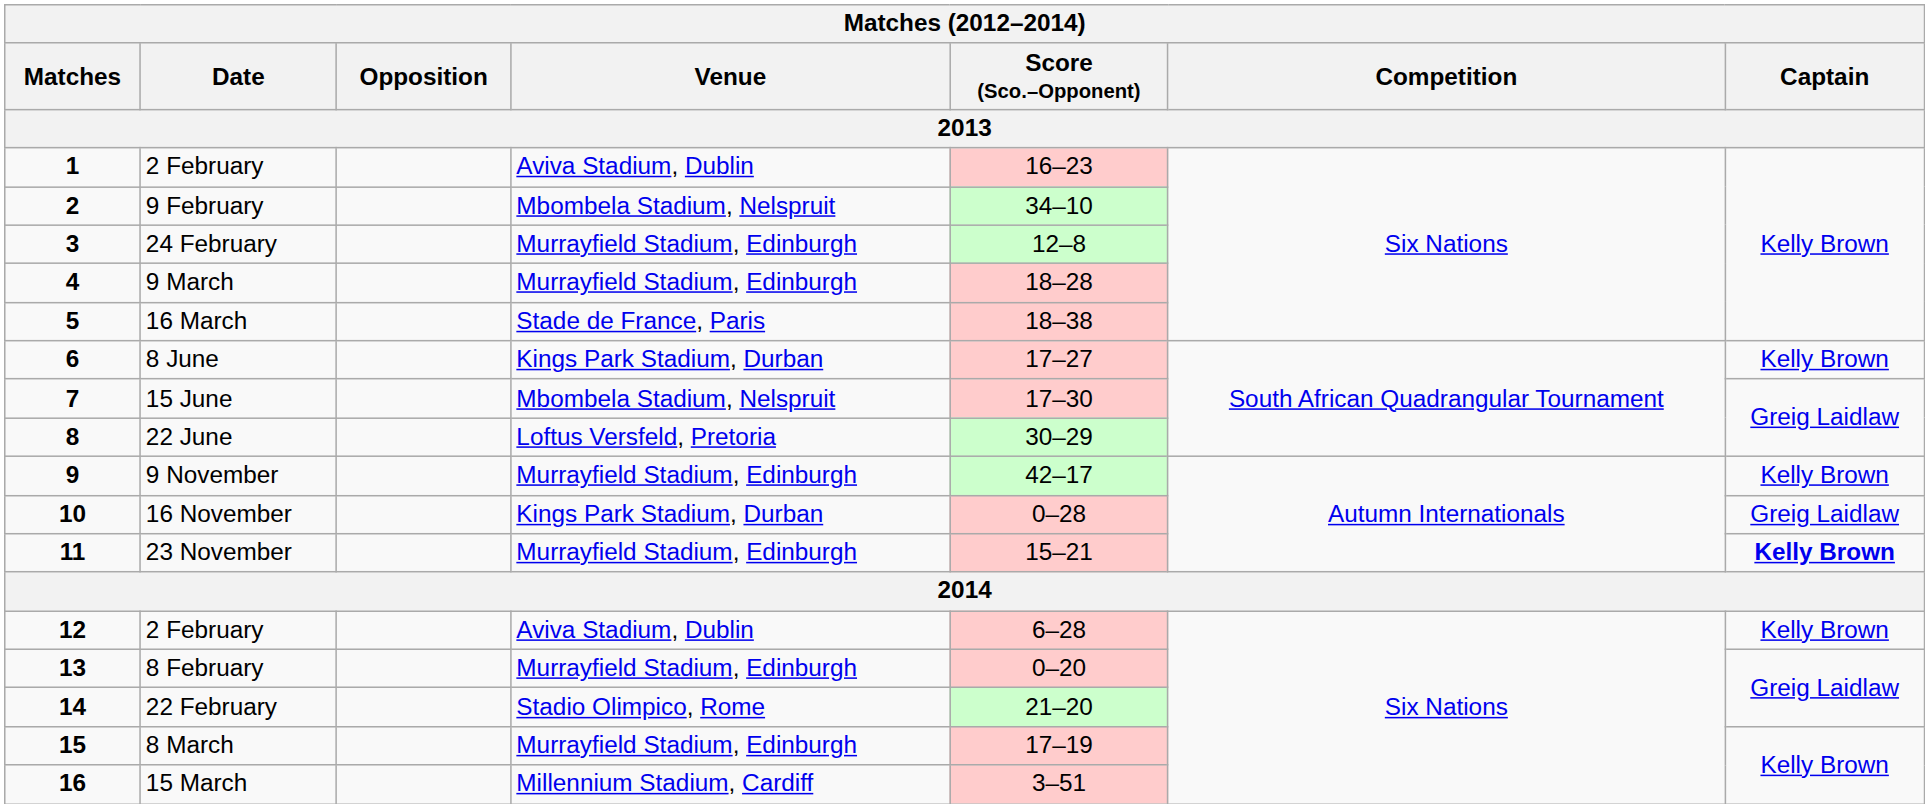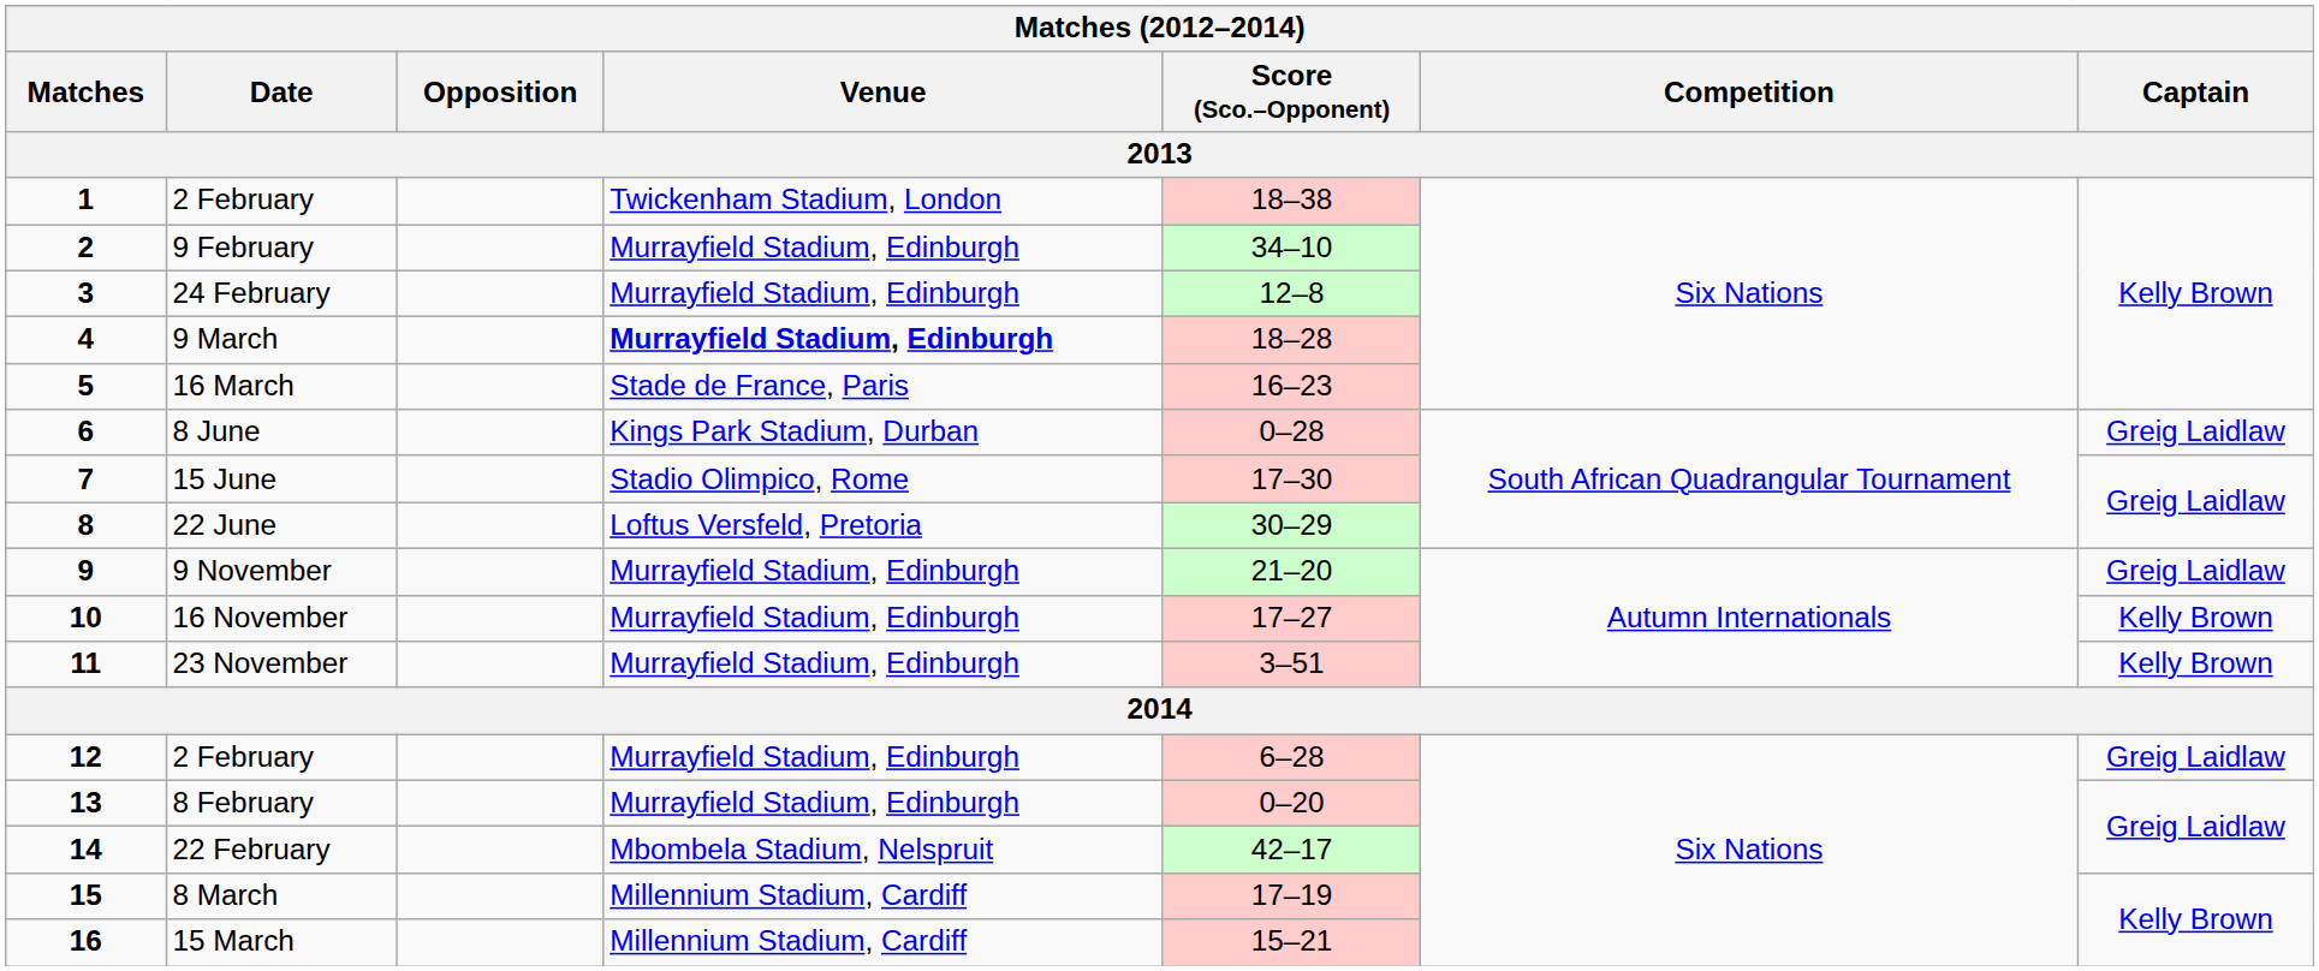1 / 2 February | Venue: Aviva Stadium, Dublin -> Twickenham Stadium, London
1 / 2 February | Score (Sco.–Opponent): 16–23 -> 18–38
9 February | Venue: Mbombela Stadium, Nelspruit -> Murrayfield Stadium, Edinburgh
9 March | Venue: normal -> bold
16 March | Score (Sco.–Opponent): 18–38 -> 16–23
8 June | Score (Sco.–Opponent): 17–27 -> 0–28
8 June | Captain: Kelly Brown -> Greig Laidlaw
15 June | Venue: Mbombela Stadium, Nelspruit -> Stadio Olimpico, Rome
9 November | Score (Sco.–Opponent): 42–17 -> 21–20
9 November | Captain: Kelly Brown -> Greig Laidlaw
16 November | Venue: Kings Park Stadium, Durban -> Murrayfield Stadium, Edinburgh
16 November | Score (Sco.–Opponent): 0–28 -> 17–27
16 November | Captain: Greig Laidlaw -> Kelly Brown
23 November | Score (Sco.–Opponent): 15–21 -> 3–51
23 November | Captain: bold -> normal
12 / 2 February | Venue: Aviva Stadium, Dublin -> Murrayfield Stadium, Edinburgh
12 / 2 February | Captain: Kelly Brown -> Greig Laidlaw
22 February | Venue: Stadio Olimpico, Rome -> Mbombela Stadium, Nelspruit
22 February | Score (Sco.–Opponent): 21–20 -> 42–17
8 March | Venue: Murrayfield Stadium, Edinburgh -> Millennium Stadium, Cardiff
15 March | Score (Sco.–Opponent): 3–51 -> 15–21
